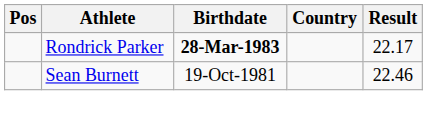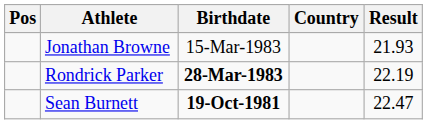+ row: Jonathan Browne | 15-Mar-1983 | 21.93
Rondrick Parker | Result: 22.17 -> 22.19
Sean Burnett | Birthdate: normal -> bold
Sean Burnett | Result: 22.46 -> 22.47
